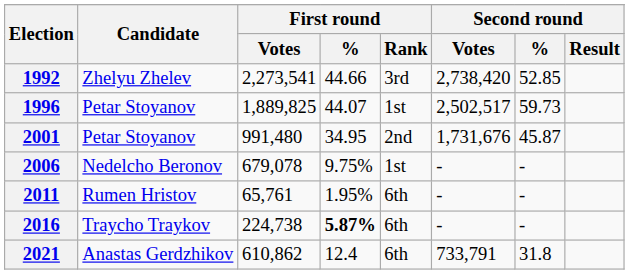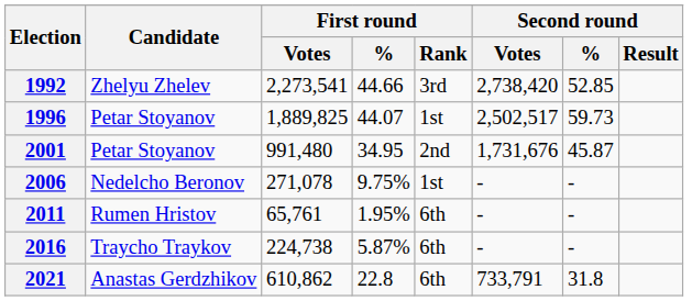2006 | First round / Votes: 679,078 -> 271,078
2016 | First round / %: bold -> normal
2021 | First round / %: 12.4 -> 22.8
